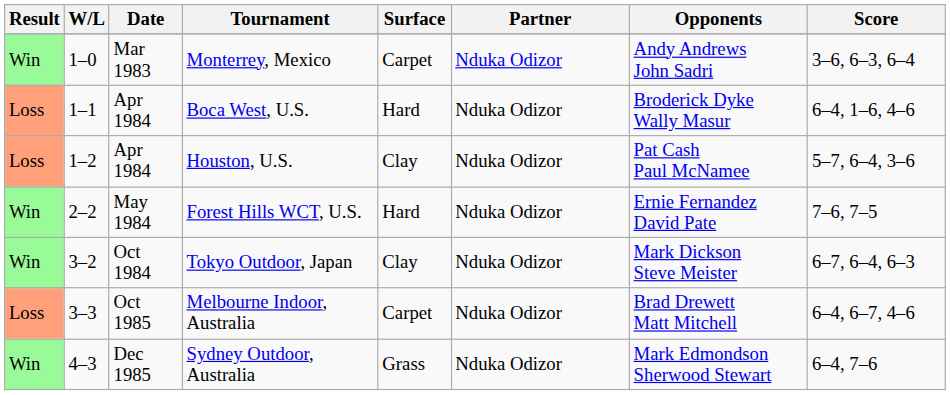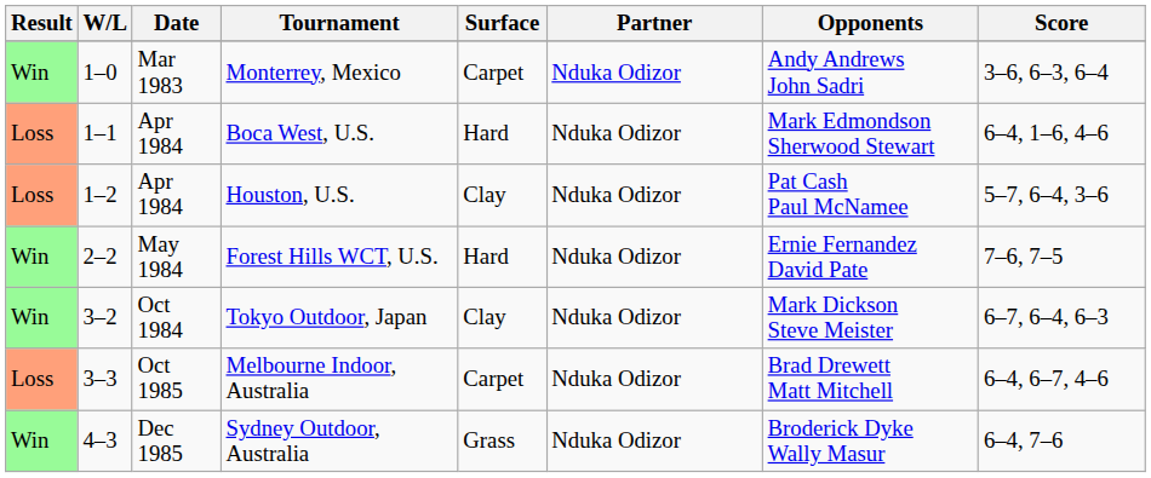Boca West, U.S. | Opponents: Broderick Dyke Wally Masur -> Mark Edmondson Sherwood Stewart
Sydney Outdoor, Australia | Opponents: Mark Edmondson Sherwood Stewart -> Broderick Dyke Wally Masur
